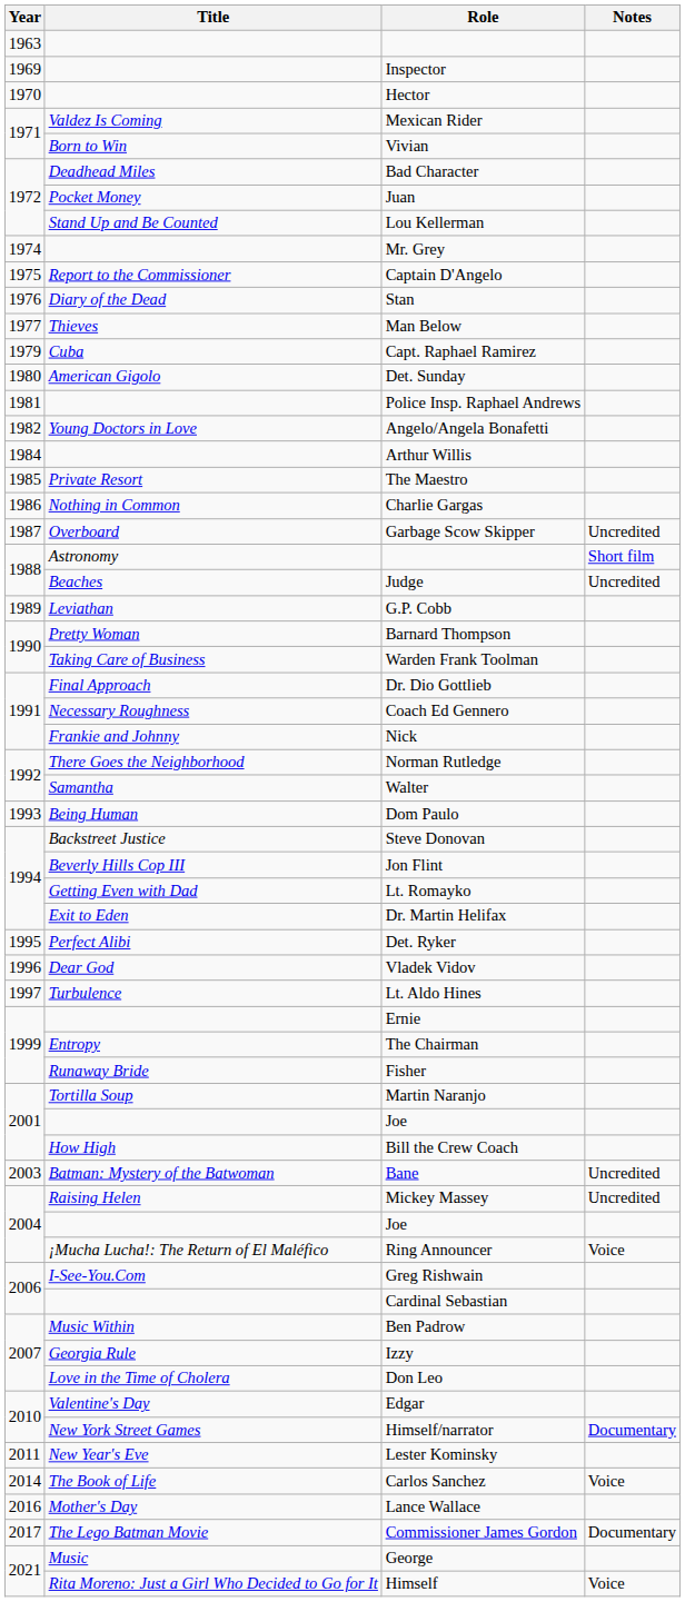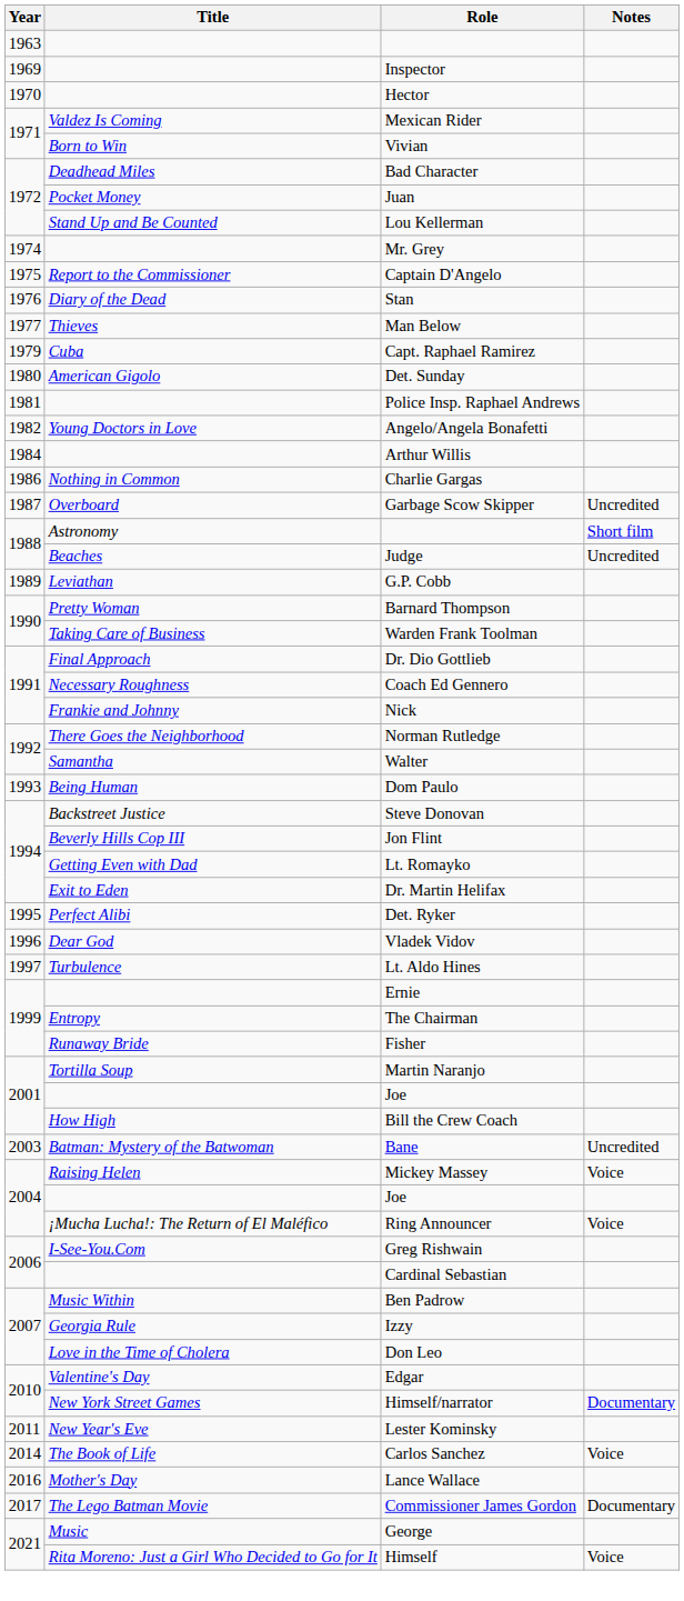- row: 1985 | Private Resort | The Maestro
Mickey Massey | Notes: Uncredited -> Voice
